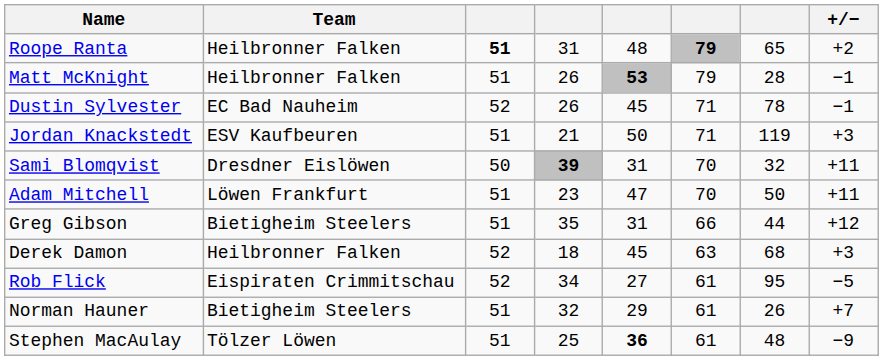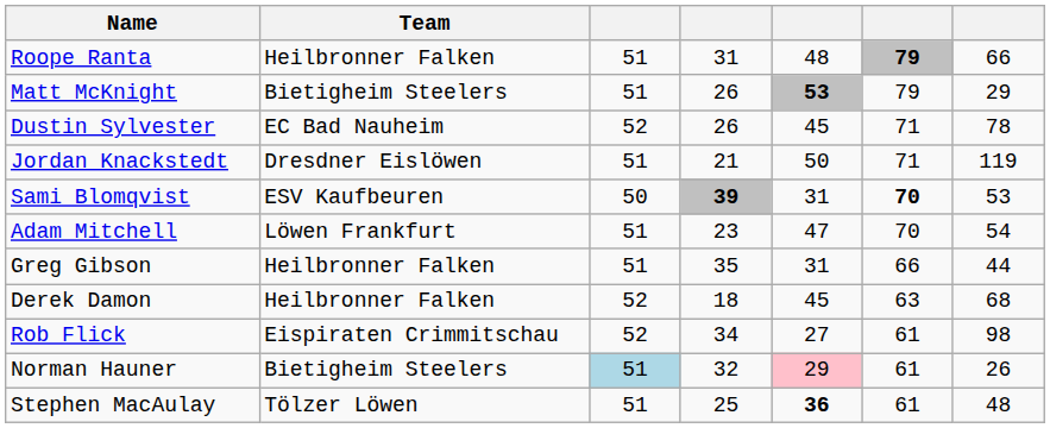- column: +/− | +2 | −1 | −1 | +3 | +11 | +11 | +12 | +3 | −5 | +7 | −9
Roope Ranta | column 3: bold -> normal
Roope Ranta | column 7: 65 -> 66
Matt McKnight | Team: Heilbronner Falken -> Bietigheim Steelers
Matt McKnight | column 7: 28 -> 29
Jordan Knackstedt | Team: ESV Kaufbeuren -> Dresdner Eislöwen
Sami Blomqvist | Team: Dresdner Eislöwen -> ESV Kaufbeuren
Sami Blomqvist | column 6: normal -> bold
Sami Blomqvist | column 7: 32 -> 53
Adam Mitchell | column 7: 50 -> 54
Greg Gibson | Team: Bietigheim Steelers -> Heilbronner Falken
Rob Flick | column 7: 95 -> 98
Norman Hauner | column 3: no background -> lightblue background
Norman Hauner | column 5: no background -> pink background
